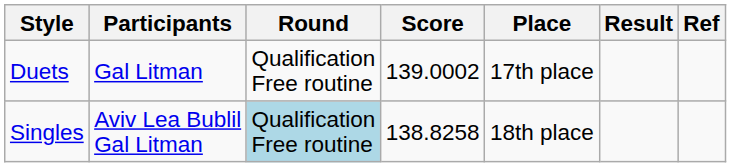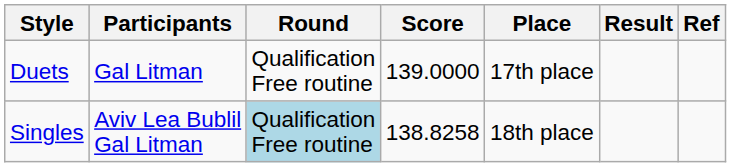Duets | Score: 139.0002 -> 139.0000
